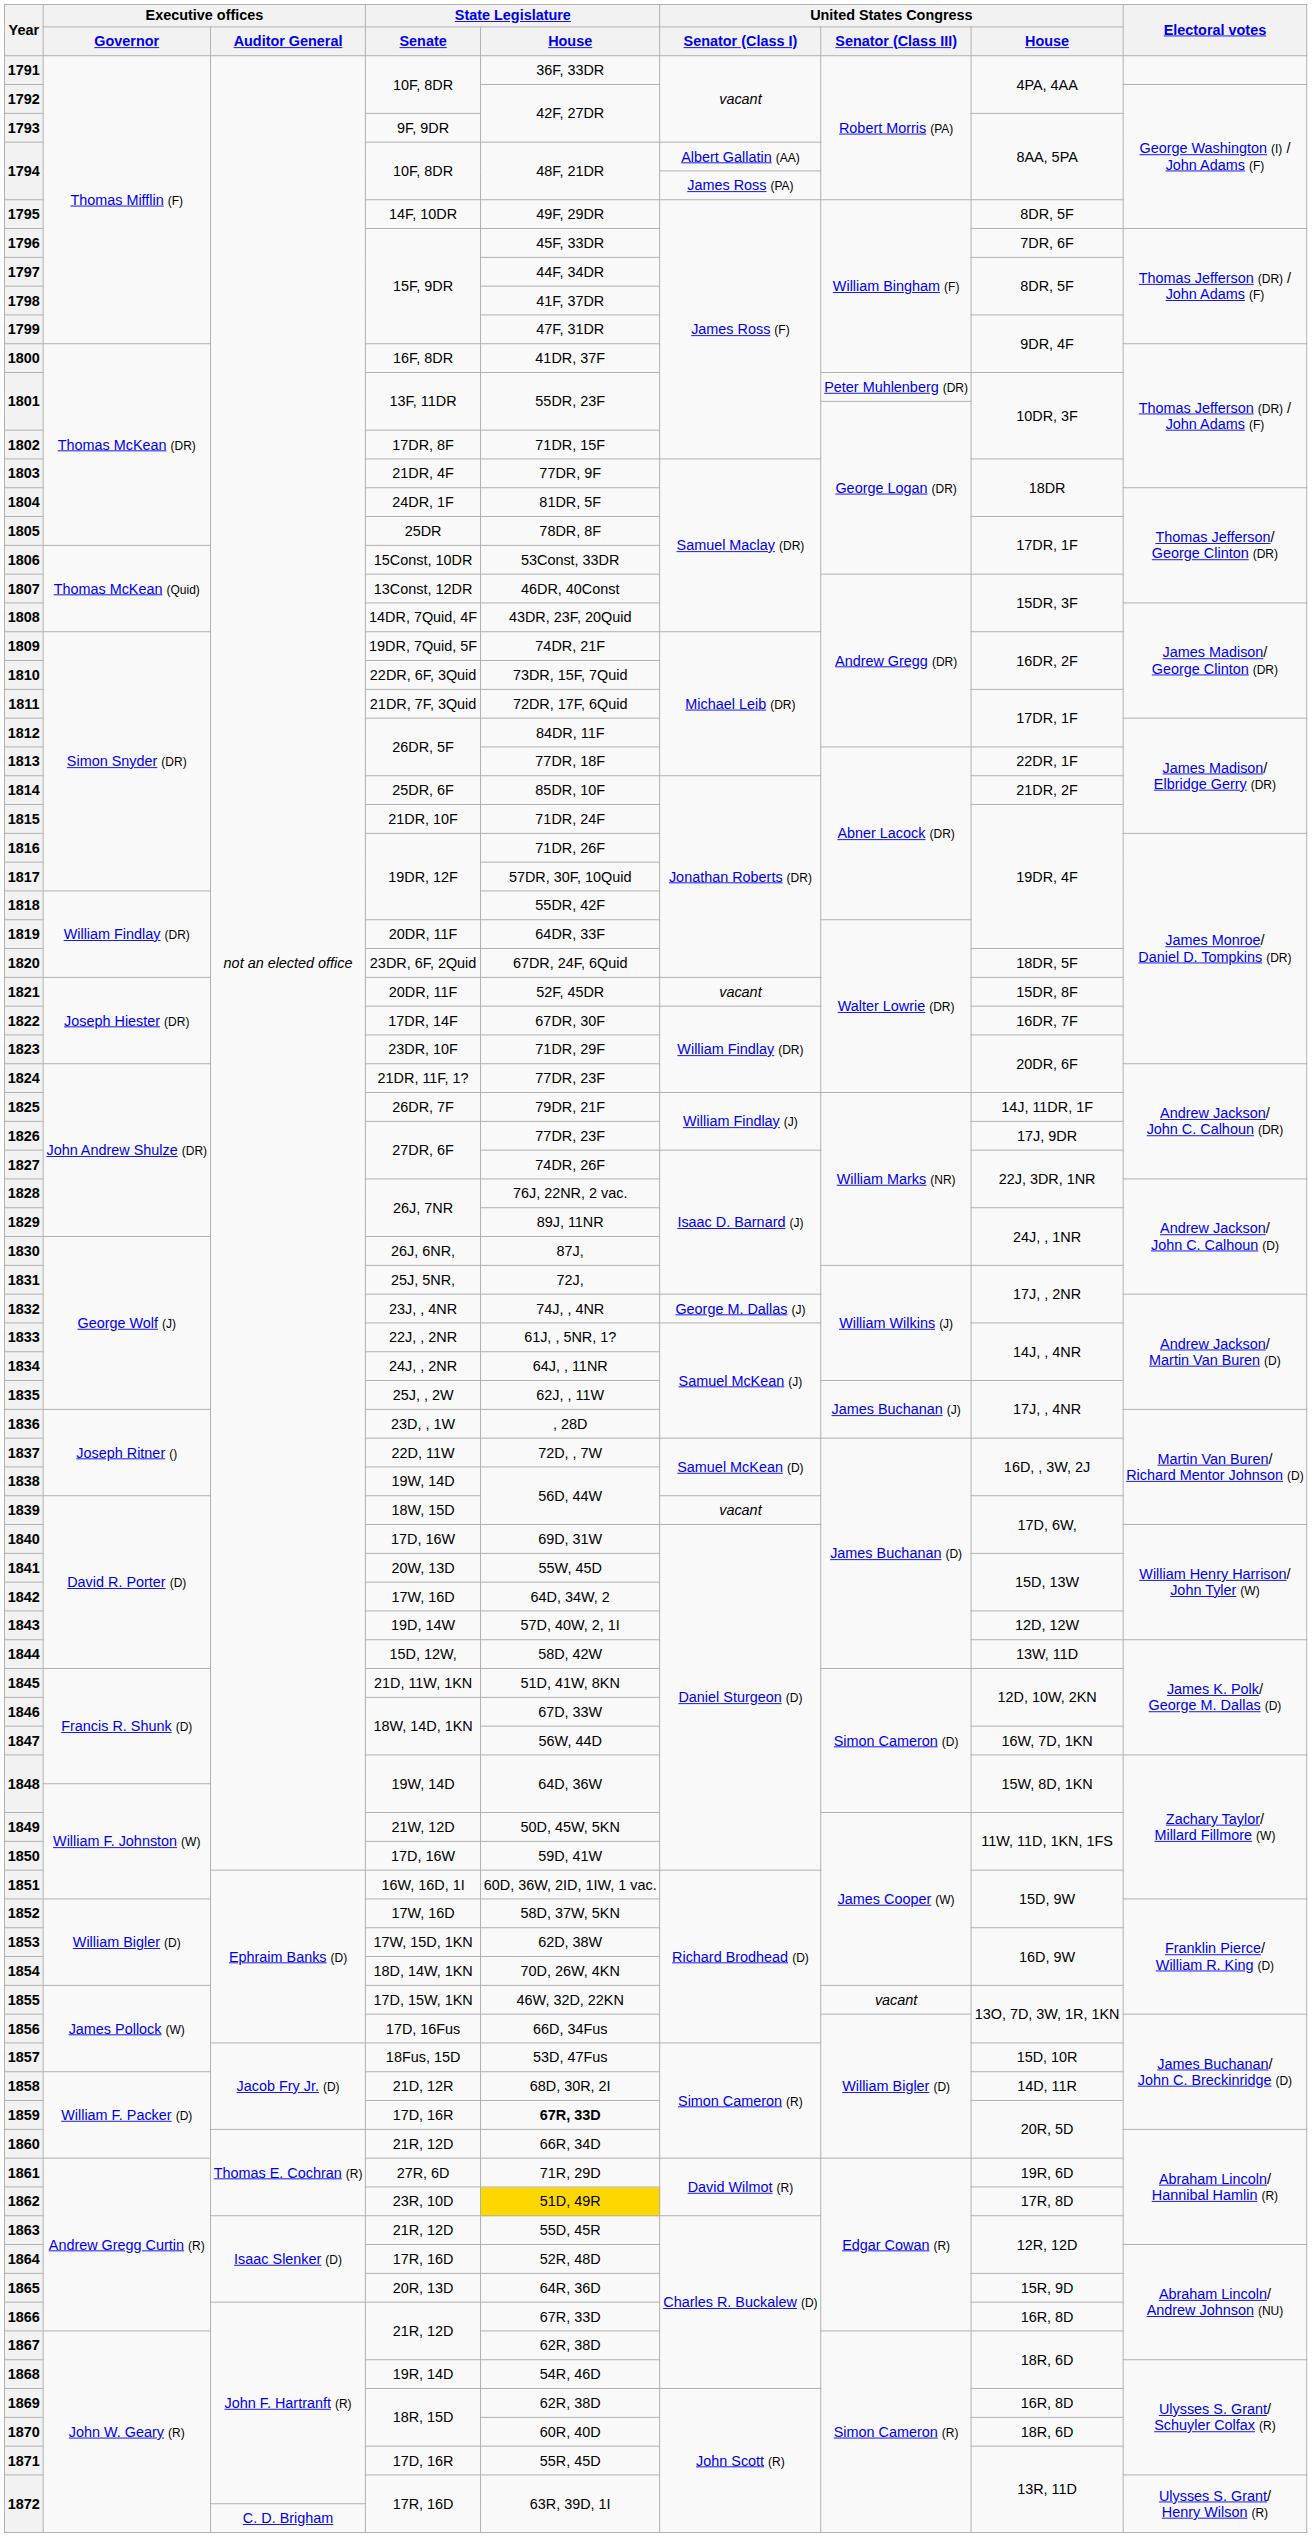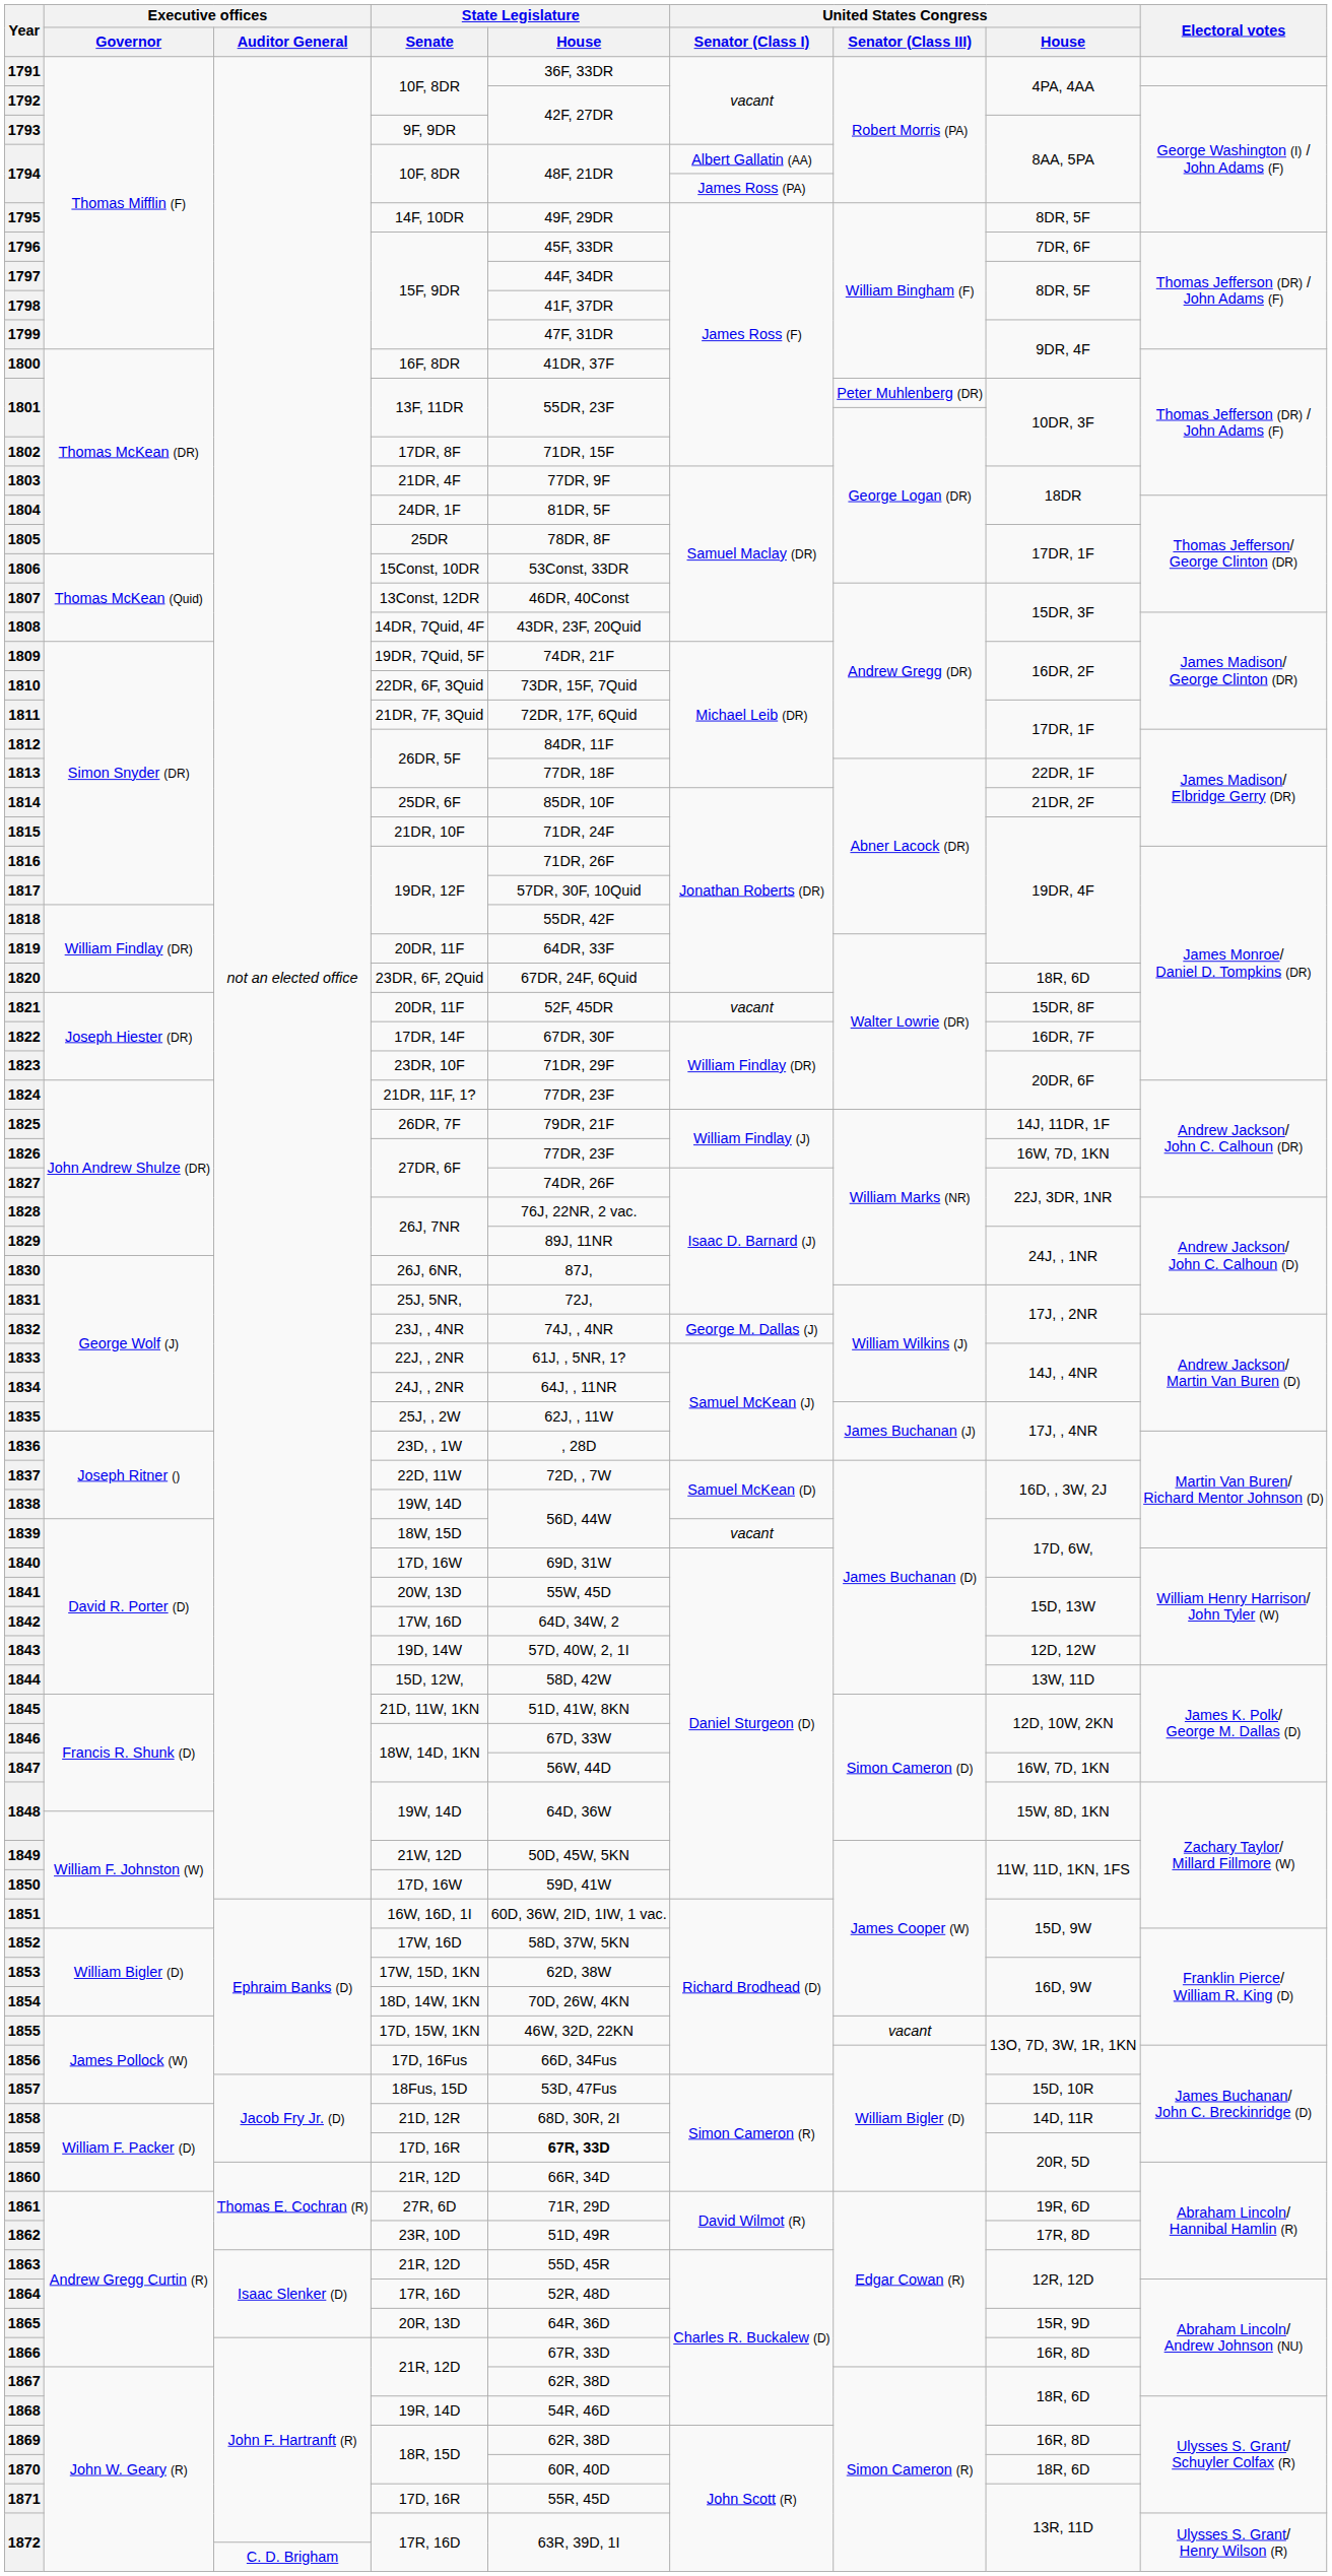1820 | United States Congress / House: 18DR, 5F -> 18R, 6D
1826 | United States Congress / House: 17J, 9DR -> 16W, 7D, 1KN
1862 | State Legislature / House: gold background -> no background
